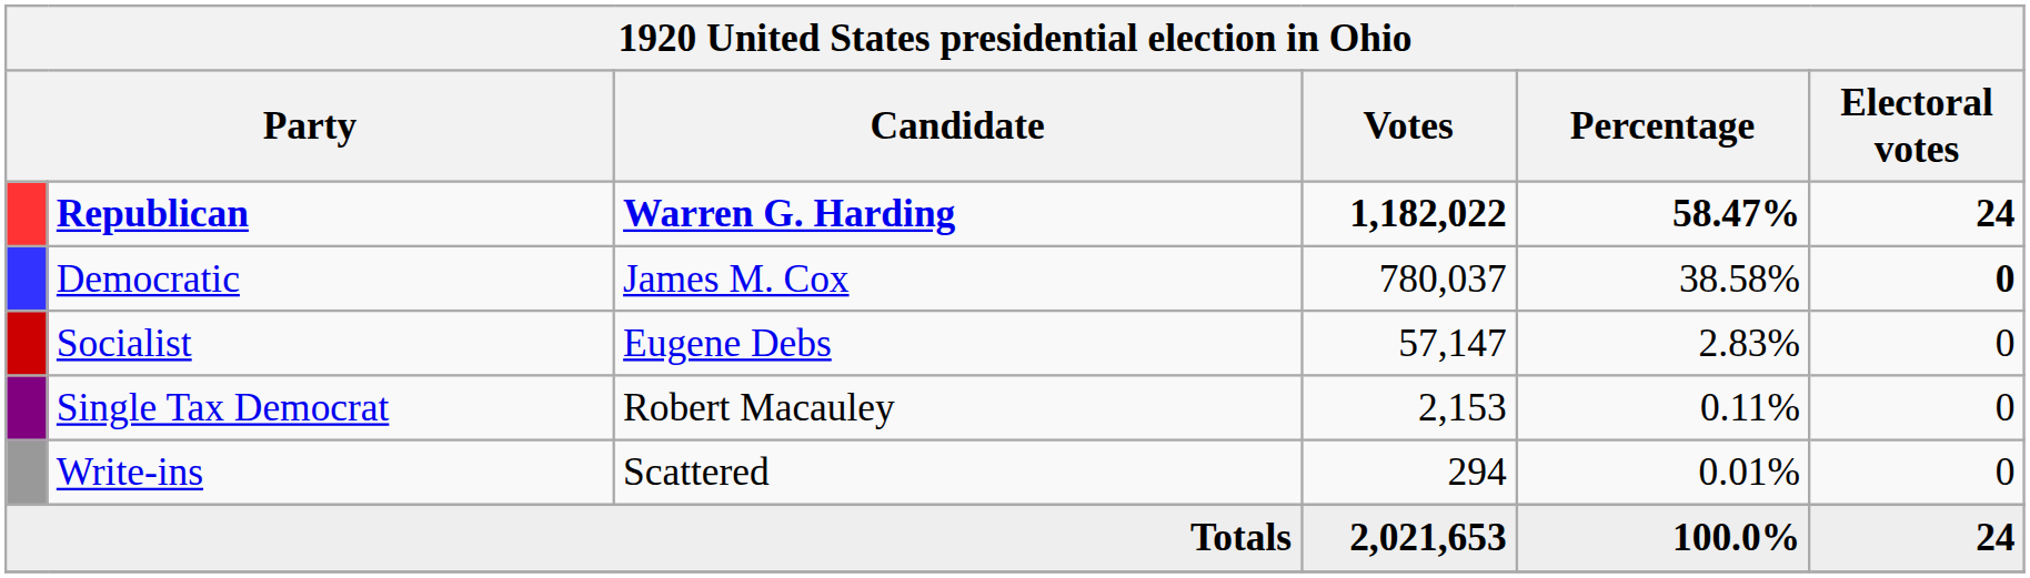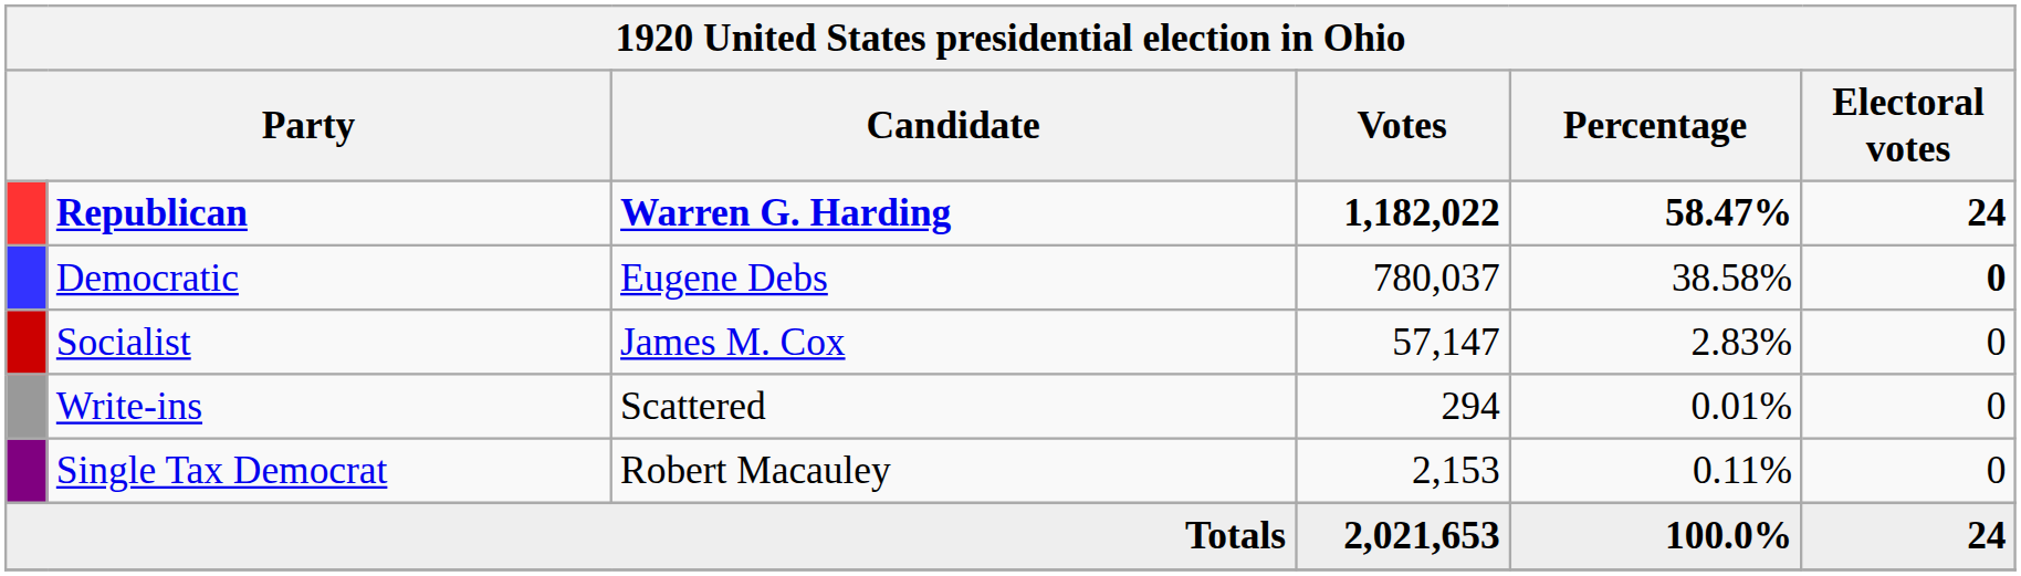Democratic | Candidate: James M. Cox -> Eugene Debs
Socialist | Candidate: Eugene Debs -> James M. Cox
rows swapped: Single Tax Democrat <-> Write-ins
